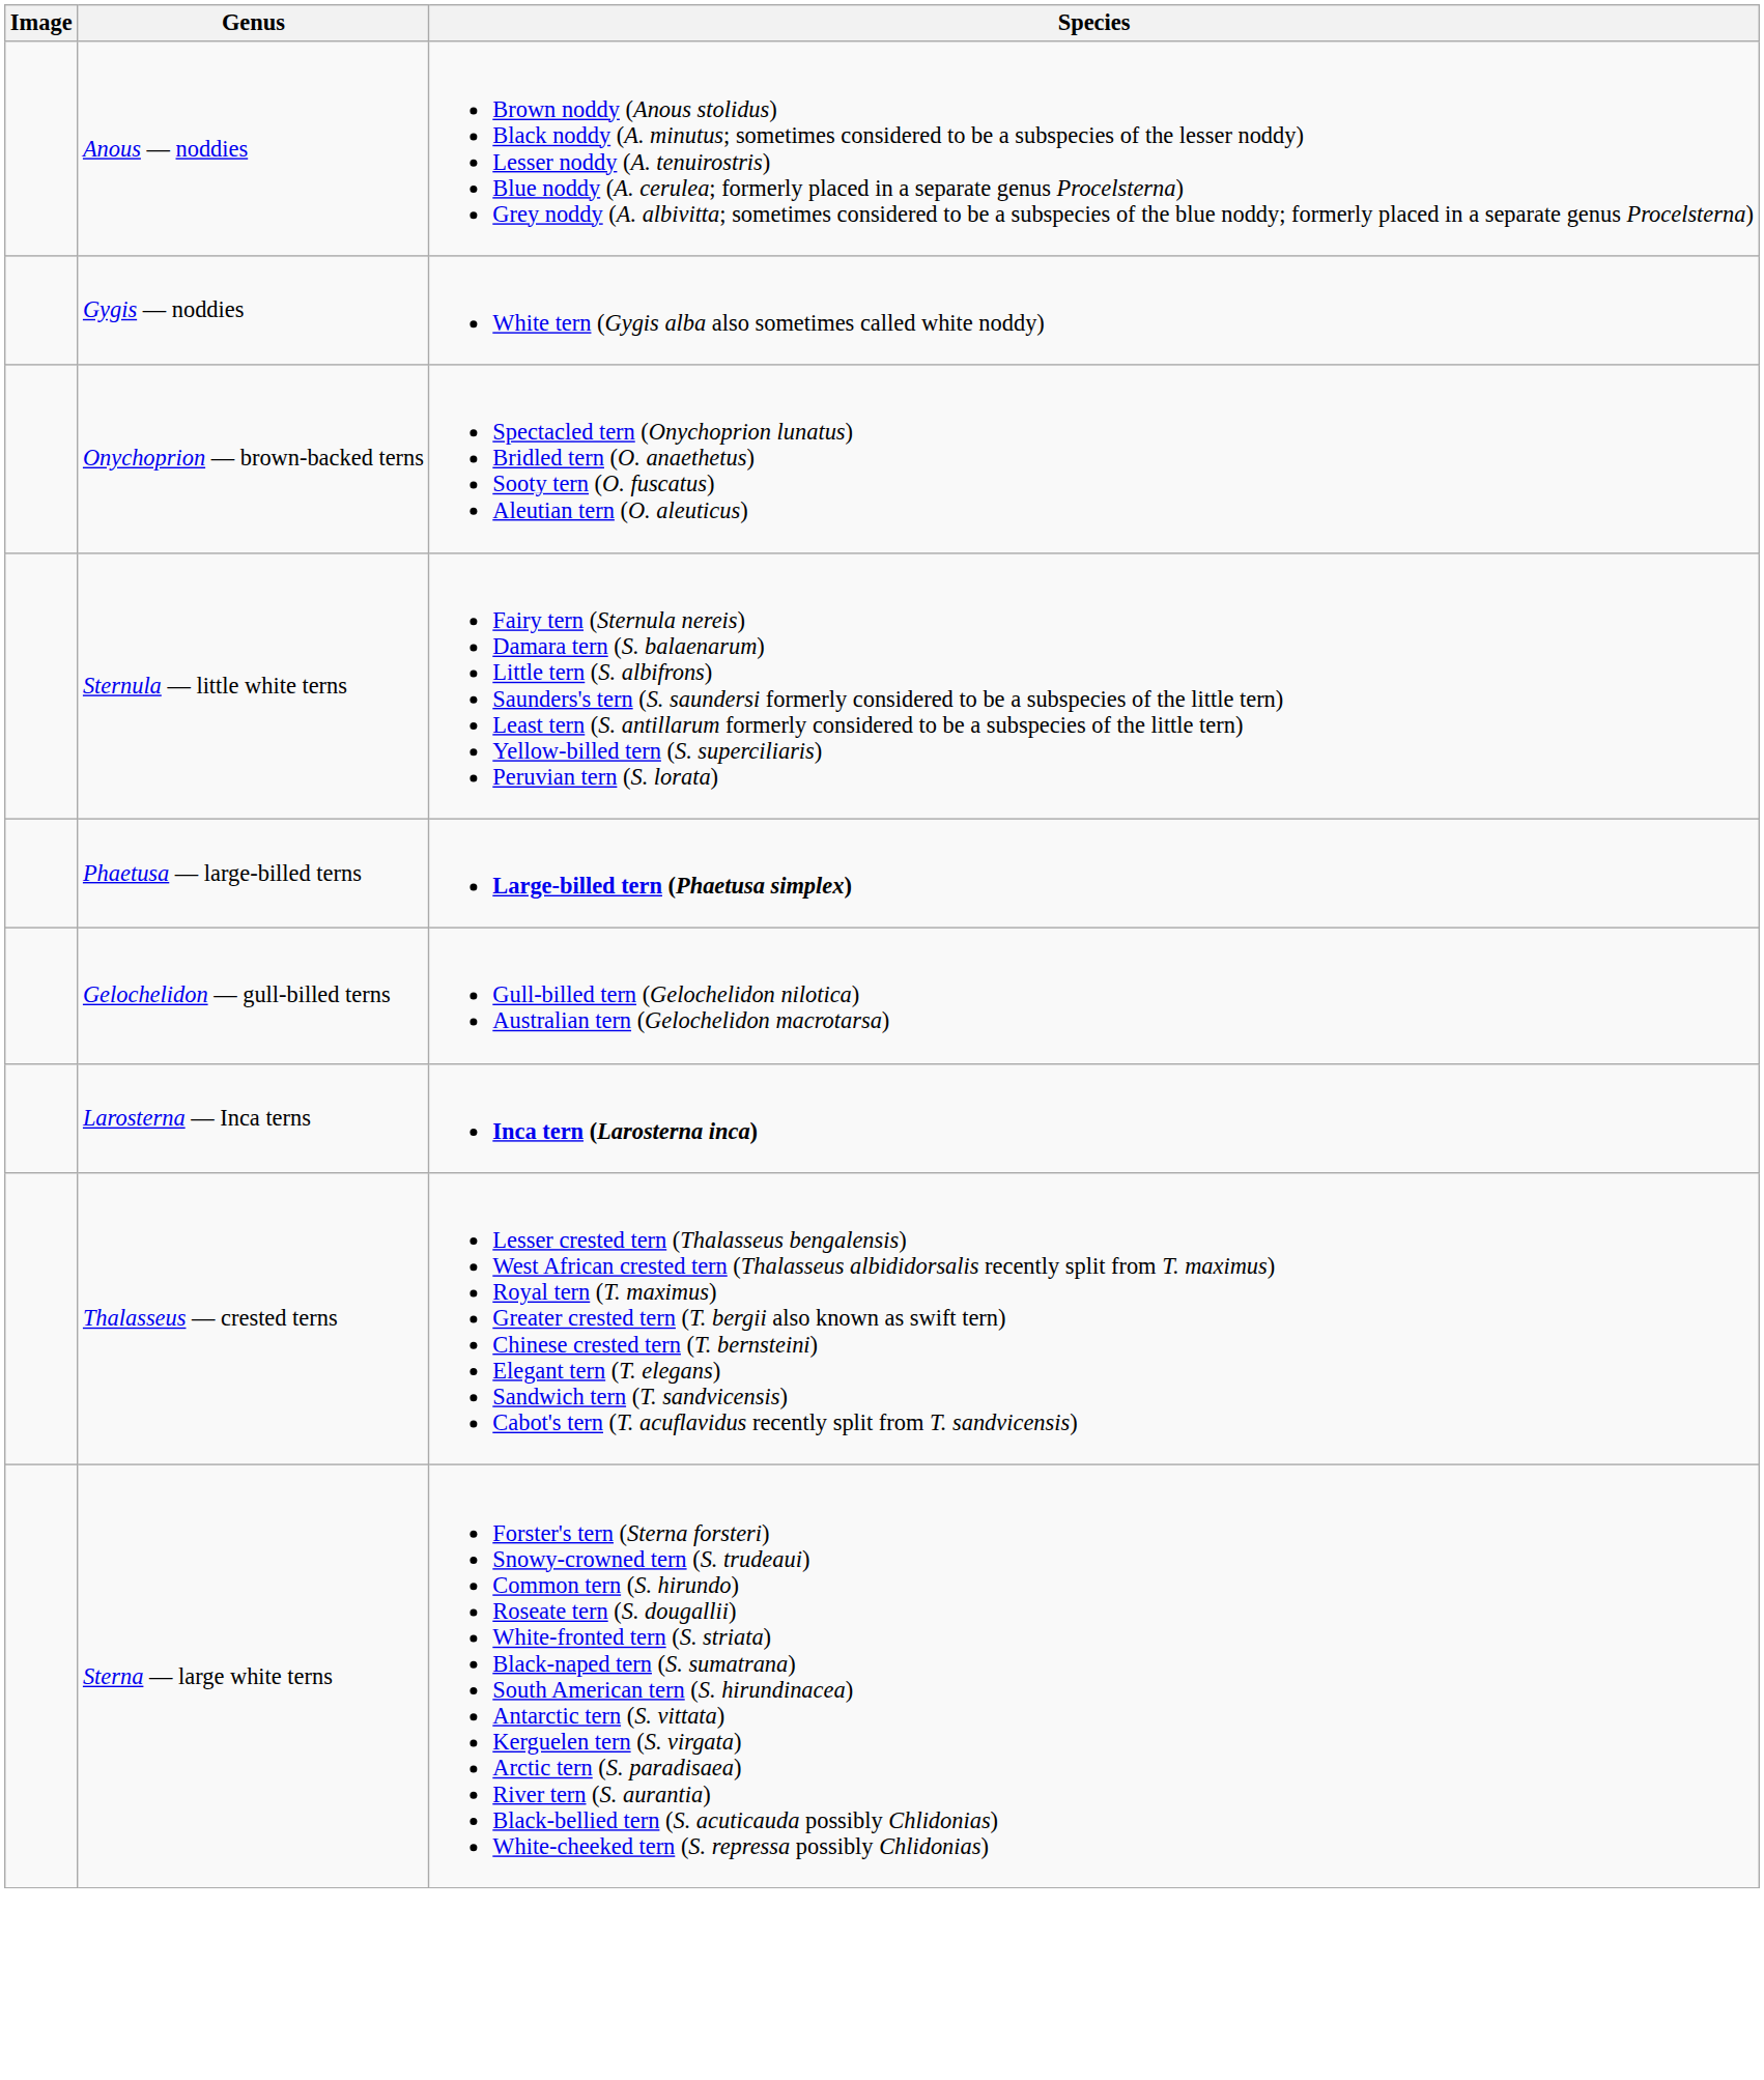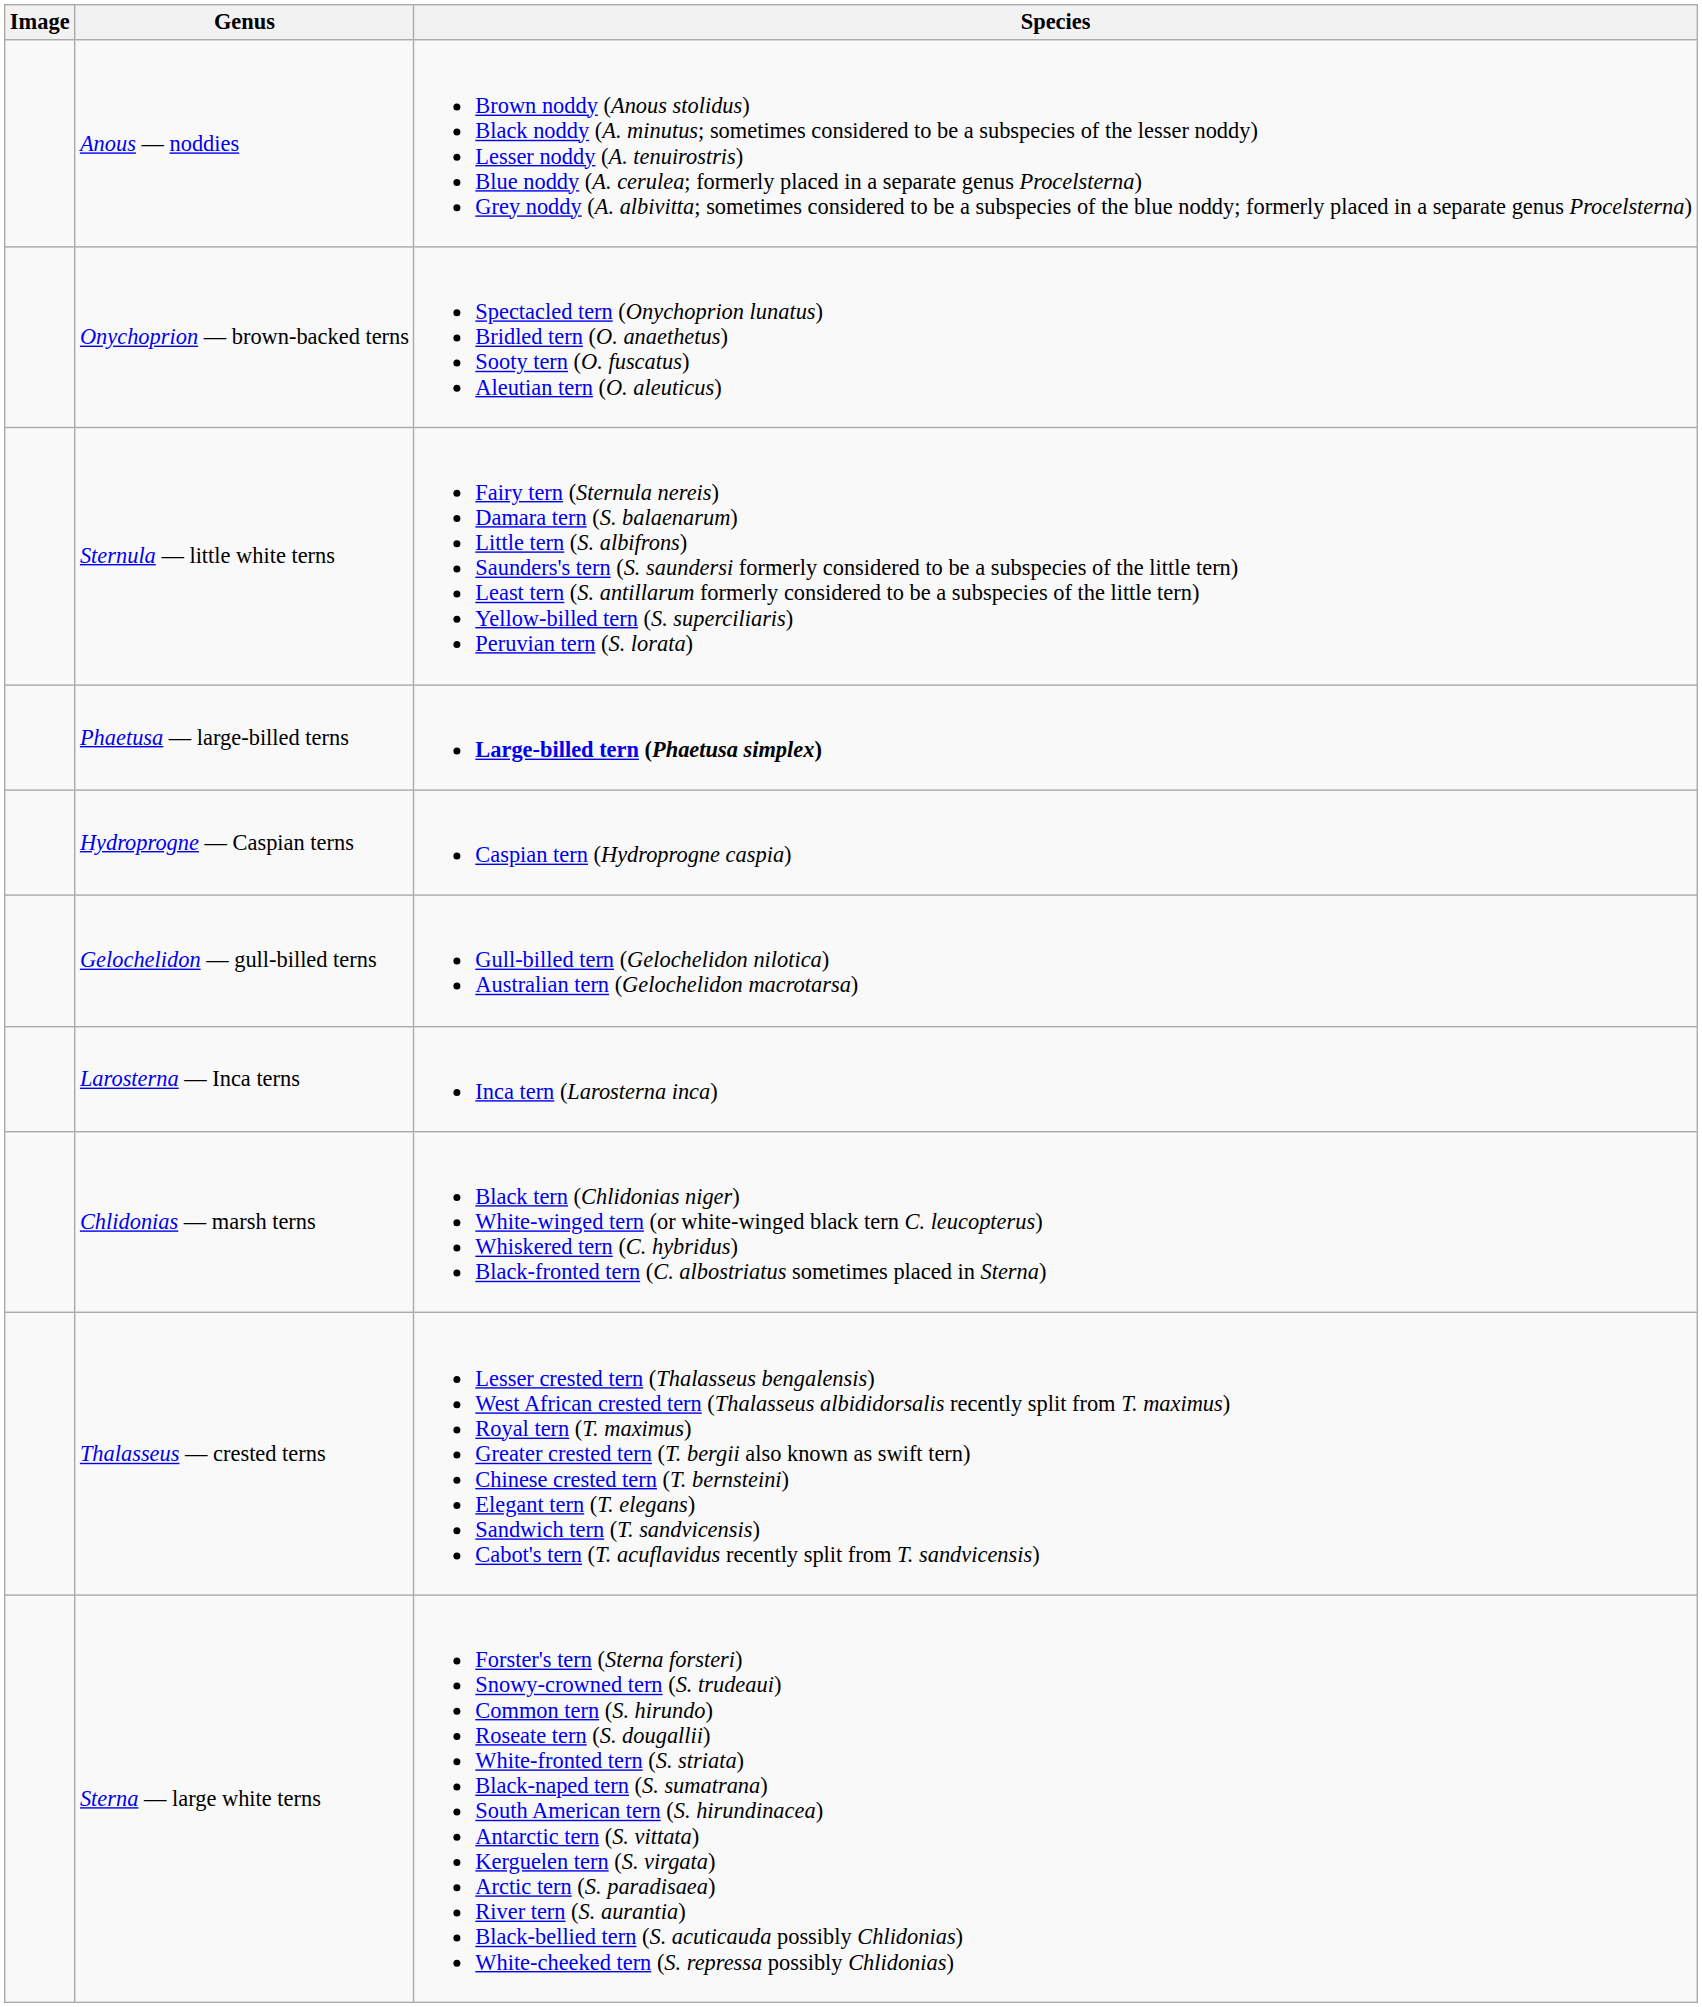- row: Gygis — noddies | White tern (Gygis alba also sometimes called white noddy)
+ row: Hydroprogne — Caspian terns | Caspian tern (Hydroprogne caspia)
Larosterna — Inca terns | Species: bold -> normal
+ row: Chlidonias — marsh terns | Black tern (Chlidonias niger) White-winged tern (or white-winged black tern C. leucopterus) Whiskered tern (C. hybridus) Black-fronted tern (C. albostriatus sometimes placed in Sterna)
